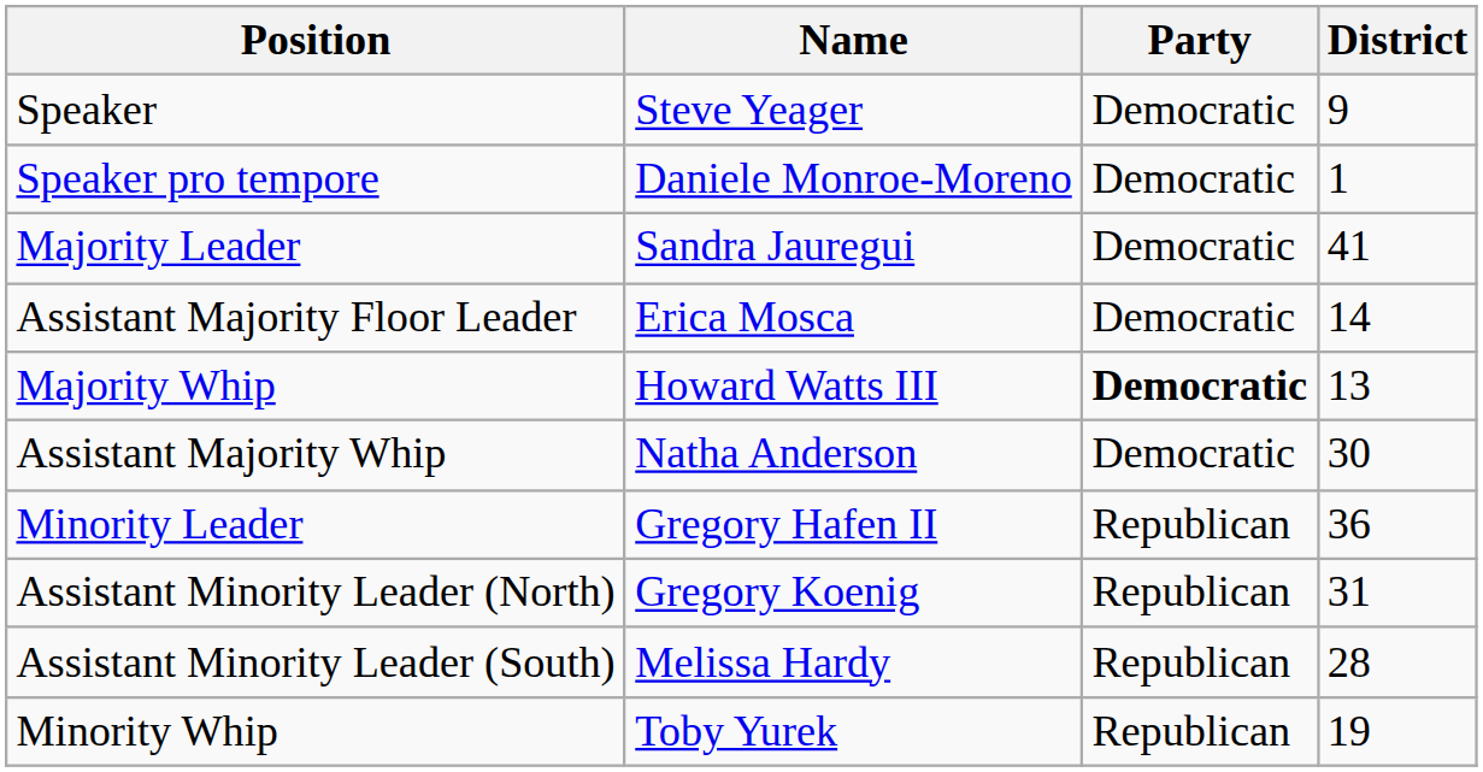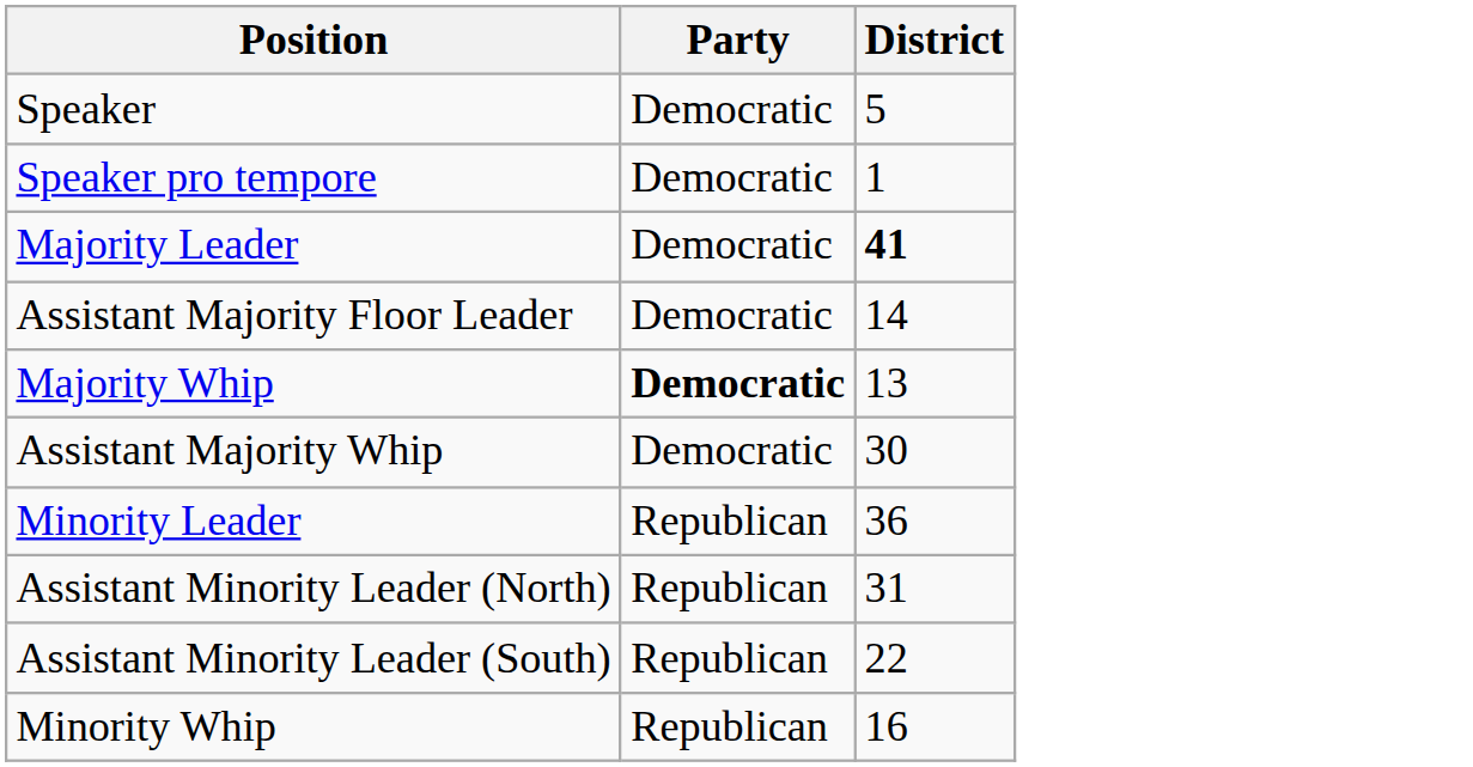- column: Name | Steve Yeager | Daniele Monroe-Moreno | Sandra Jauregui | Erica Mosca | Howard Watts III | Natha Anderson | Gregory Hafen II | Gregory Koenig | Melissa Hardy | Toby Yurek
Speaker | District: 9 -> 5
Majority Leader | District: normal -> bold
Assistant Minority Leader (South) | District: 28 -> 22
Minority Whip | District: 19 -> 16
